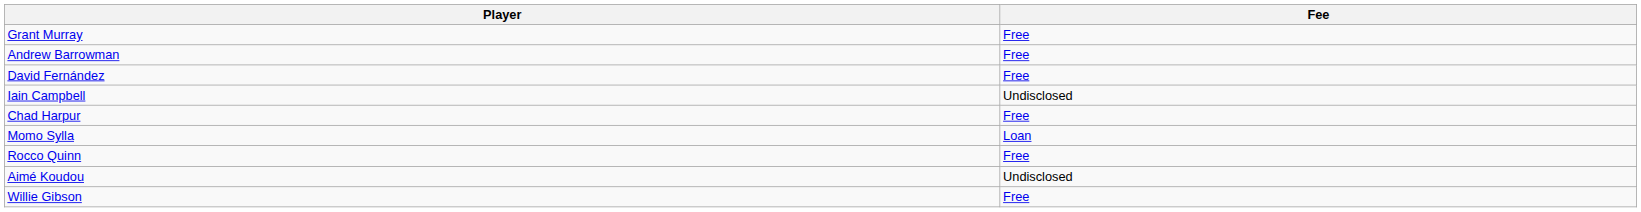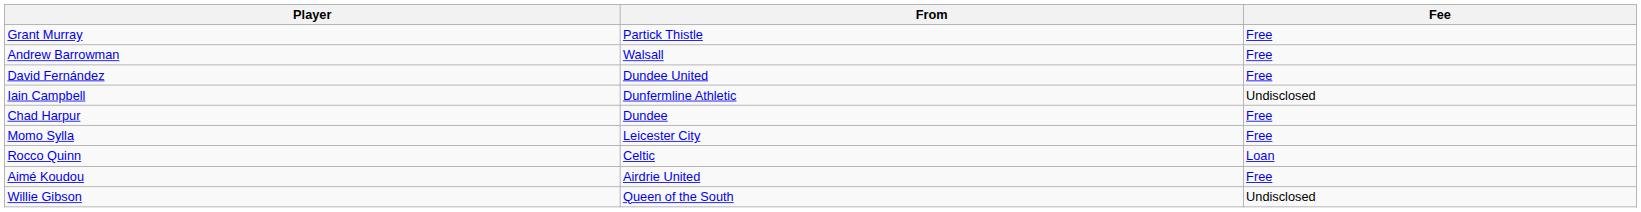+ column: From | Partick Thistle | Walsall | Dundee United | Dunfermline Athletic | Dundee | Leicester City | Celtic | Airdrie United | Queen of the South
Momo Sylla | Fee: Loan -> Free
Rocco Quinn | Fee: Free -> Loan
Aimé Koudou | Fee: Undisclosed -> Free
Willie Gibson | Fee: Free -> Undisclosed
